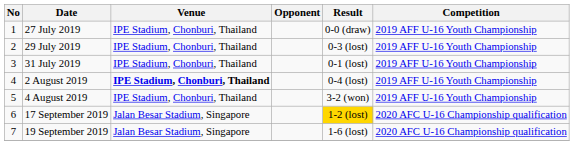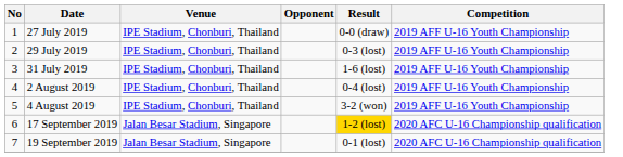31 July 2019 | Result: 0-1 (lost) -> 1-6 (lost)
2 August 2019 | Venue: bold -> normal
19 September 2019 | Result: 1-6 (lost) -> 0-1 (lost)
